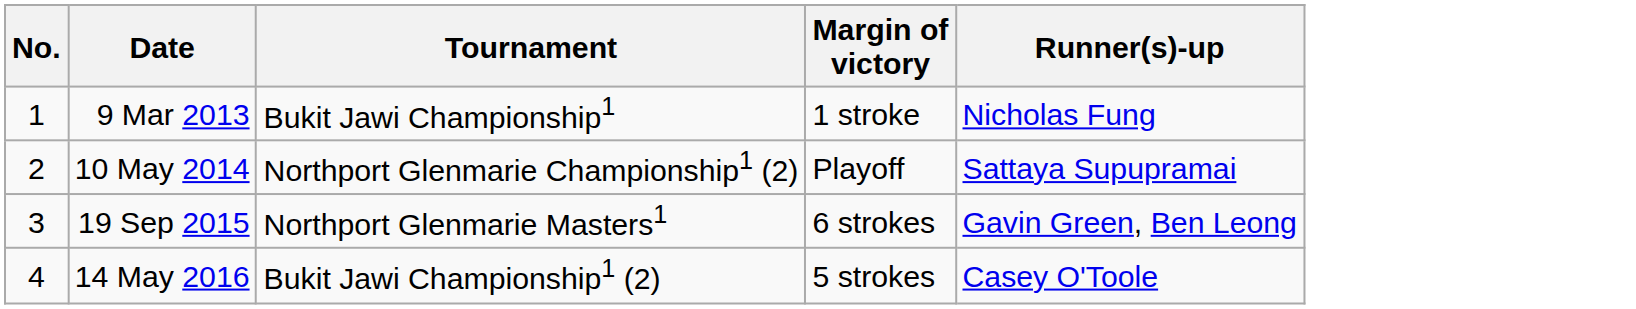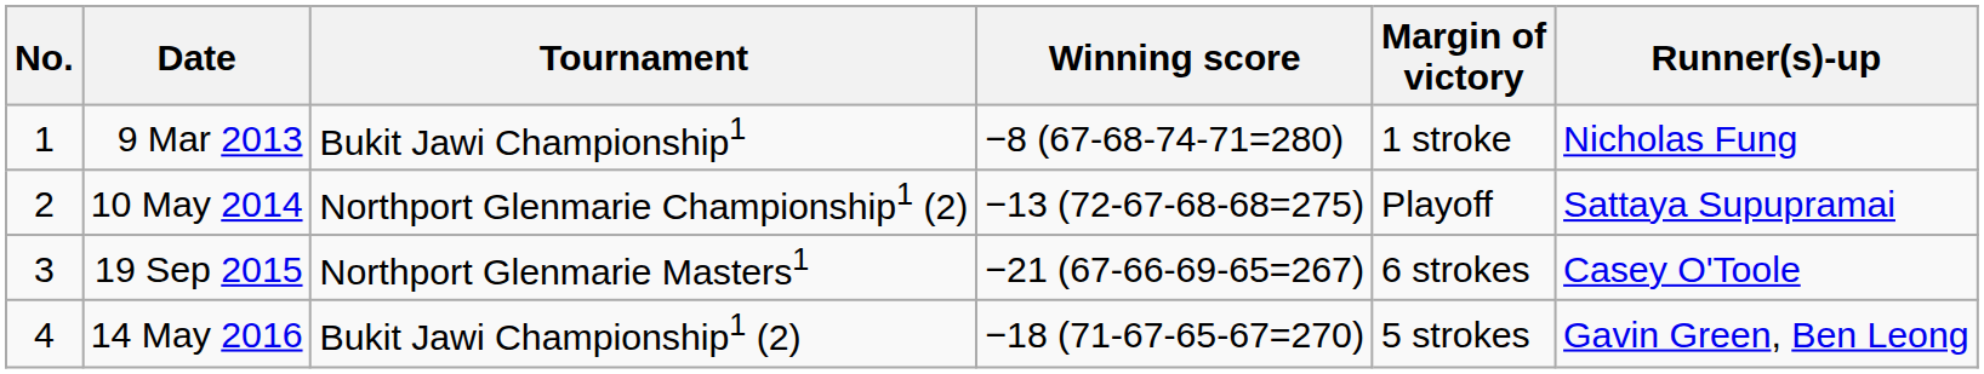+ column: Winning score | −8 (67-68-74-71=280) | −13 (72-67-68-68=275) | −21 (67-66-69-65=267) | −18 (71-67-65-67=270)
19 Sep 2015 | Runner(s)-up: Gavin Green, Ben Leong -> Casey O'Toole
14 May 2016 | Runner(s)-up: Casey O'Toole -> Gavin Green, Ben Leong
